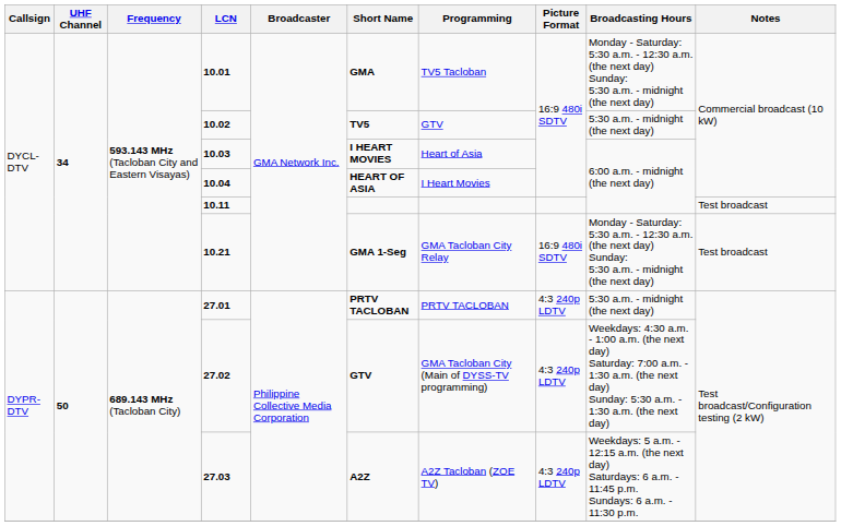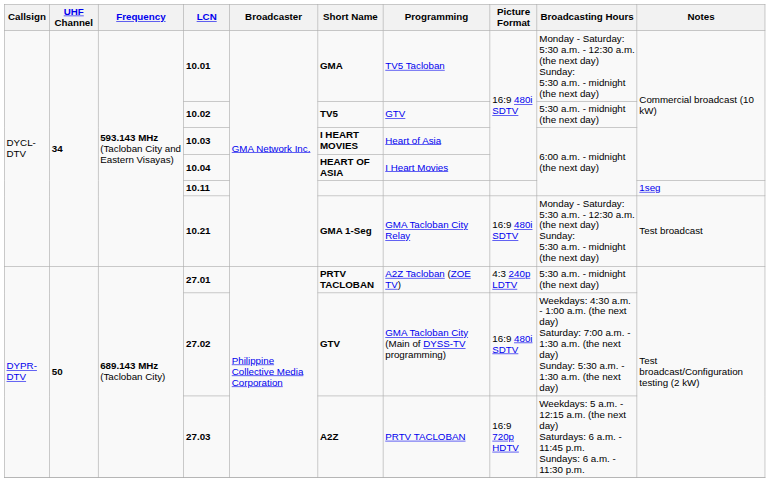10.11 | Notes: Test broadcast -> 1seg
27.01 | Programming: PRTV TACLOBAN -> A2Z Tacloban (ZOE TV)
27.02 | Picture Format: 4:3 240p LDTV -> 16:9 480i SDTV
27.03 | Programming: A2Z Tacloban (ZOE TV) -> PRTV TACLOBAN
27.03 | Picture Format: 4:3 240p LDTV -> 16:9 720p HDTV
